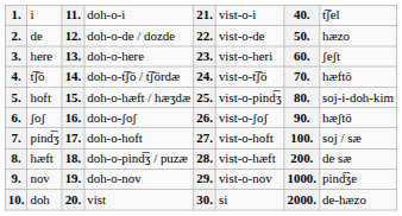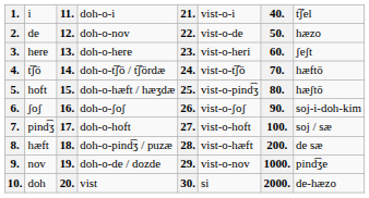2. | column 4: doh-o-de / dozde -> doh-o-nov
5. | column 8: soj-i-doh-kim -> hæʃtö
6. | column 8: hæʃtö -> soj-i-doh-kim
9. | column 4: doh-o-nov -> doh-o-de / dozde
